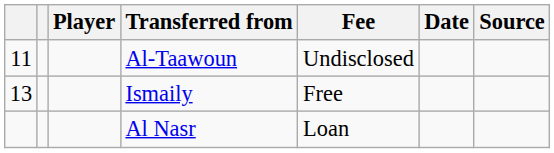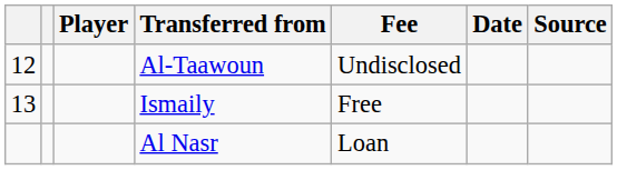Al-Taawoun | column 1: 11 -> 12
